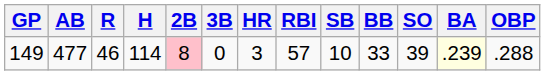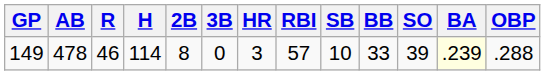149 | AB: 477 -> 478
149 | 2B: pink background -> no background
